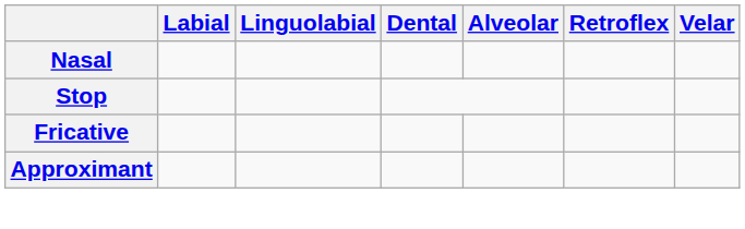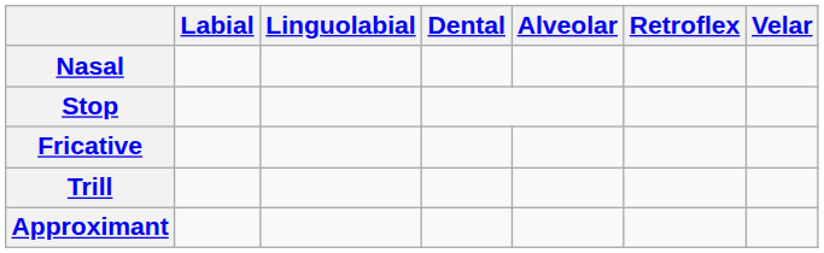+ row: Trill
